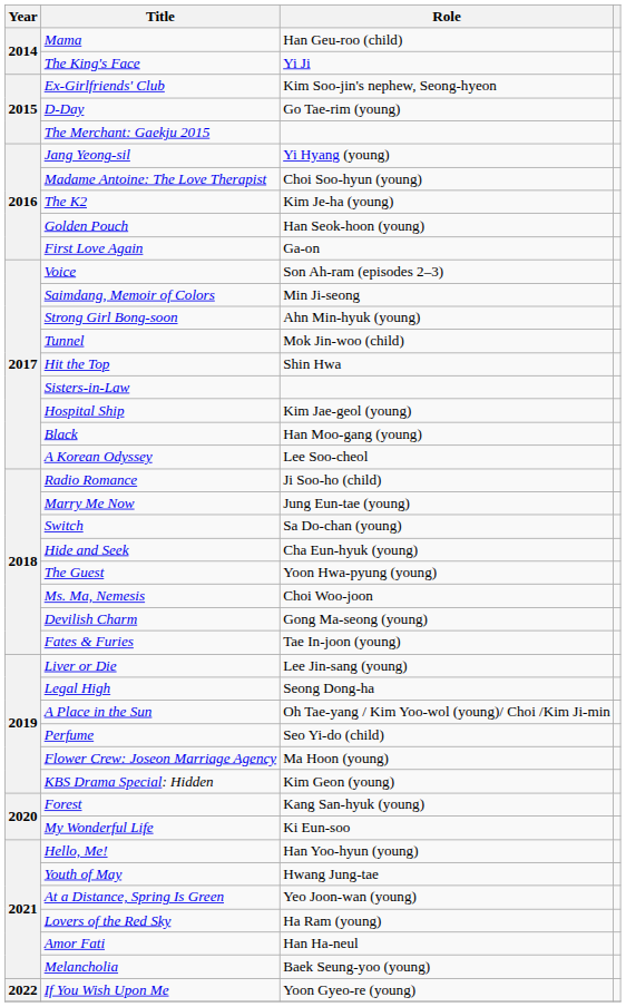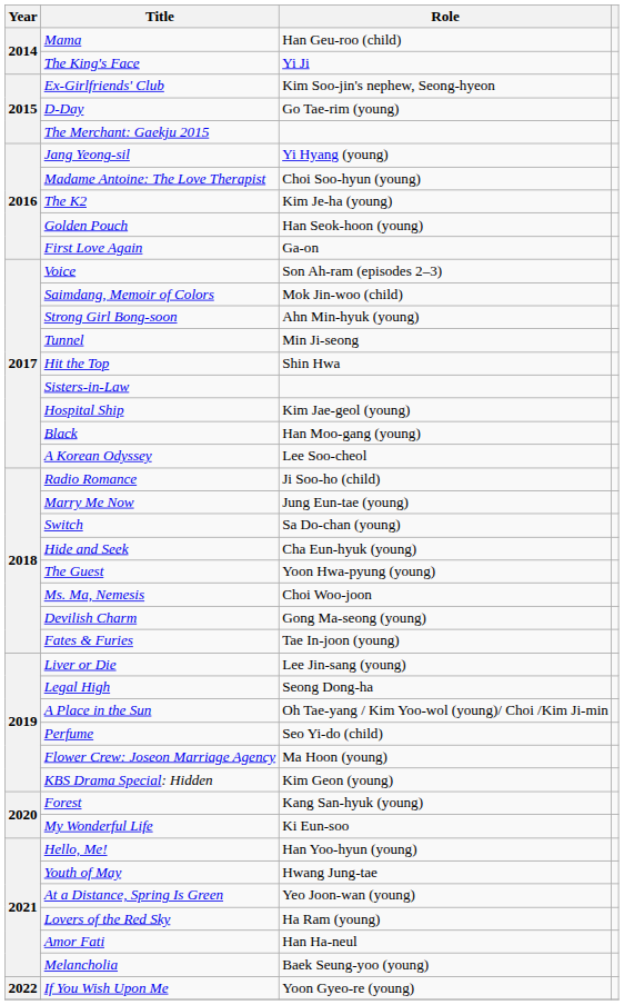Saimdang, Memoir of Colors | Role: Min Ji-seong -> Mok Jin-woo (child)
Tunnel | Role: Mok Jin-woo (child) -> Min Ji-seong
